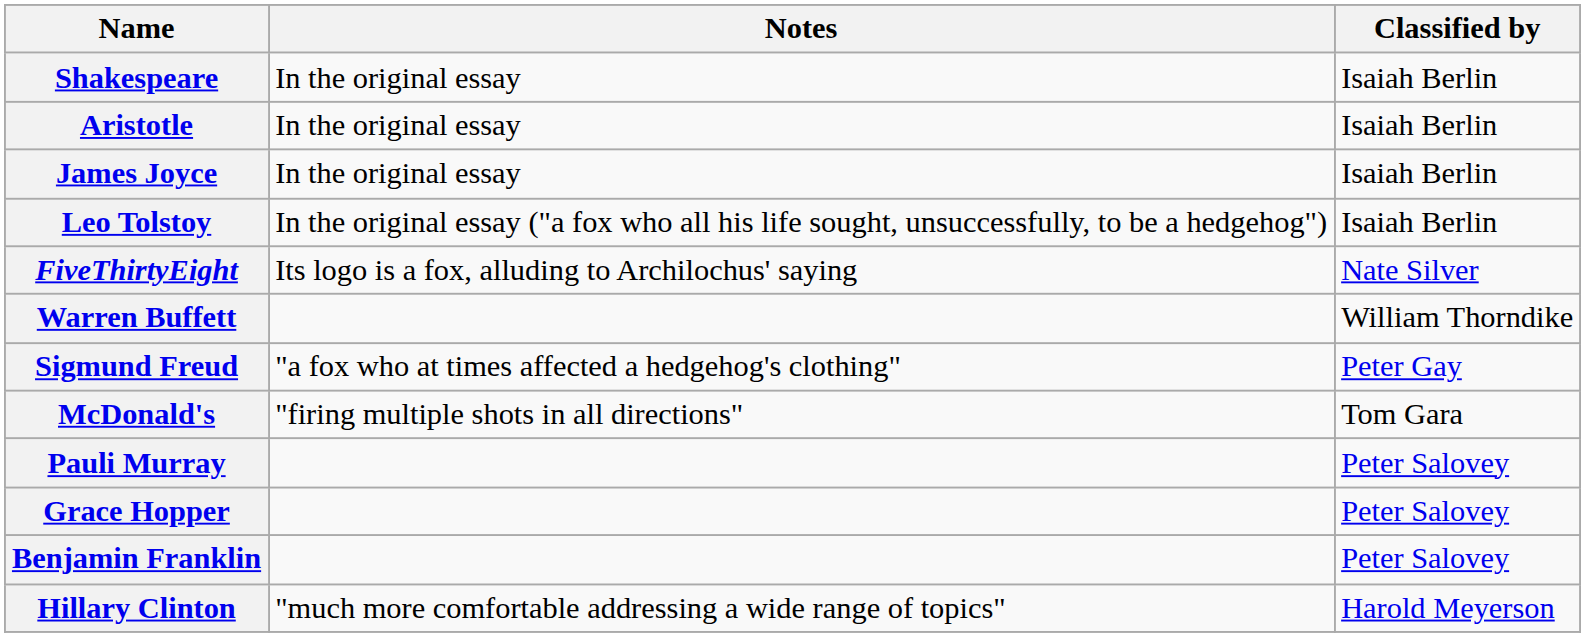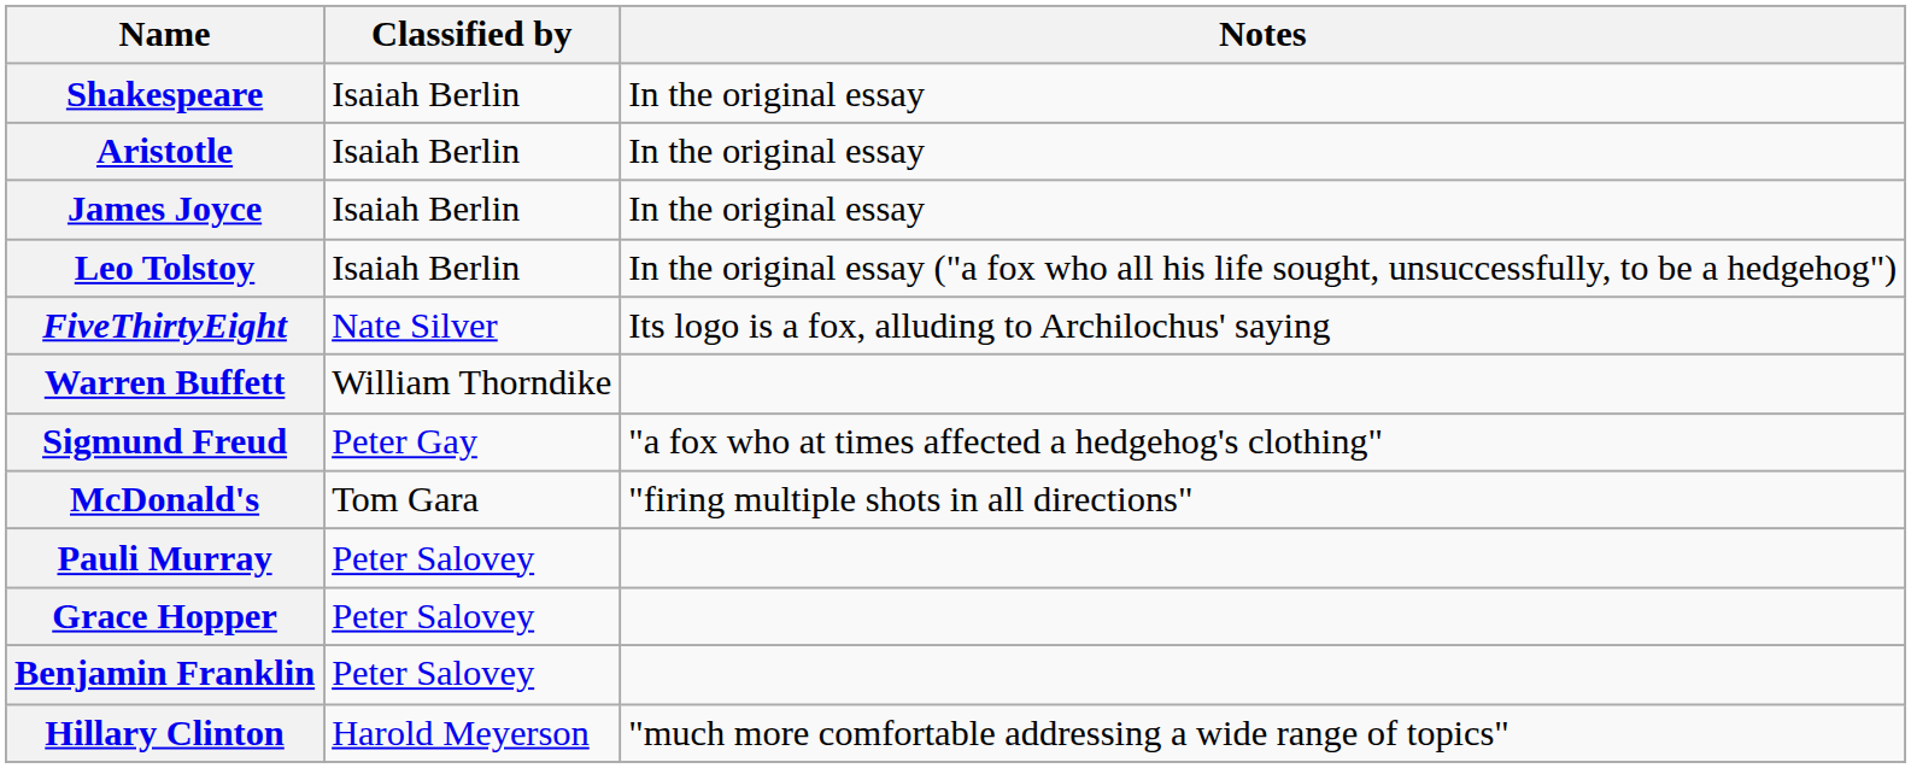columns swapped: Classified by <-> Notes
